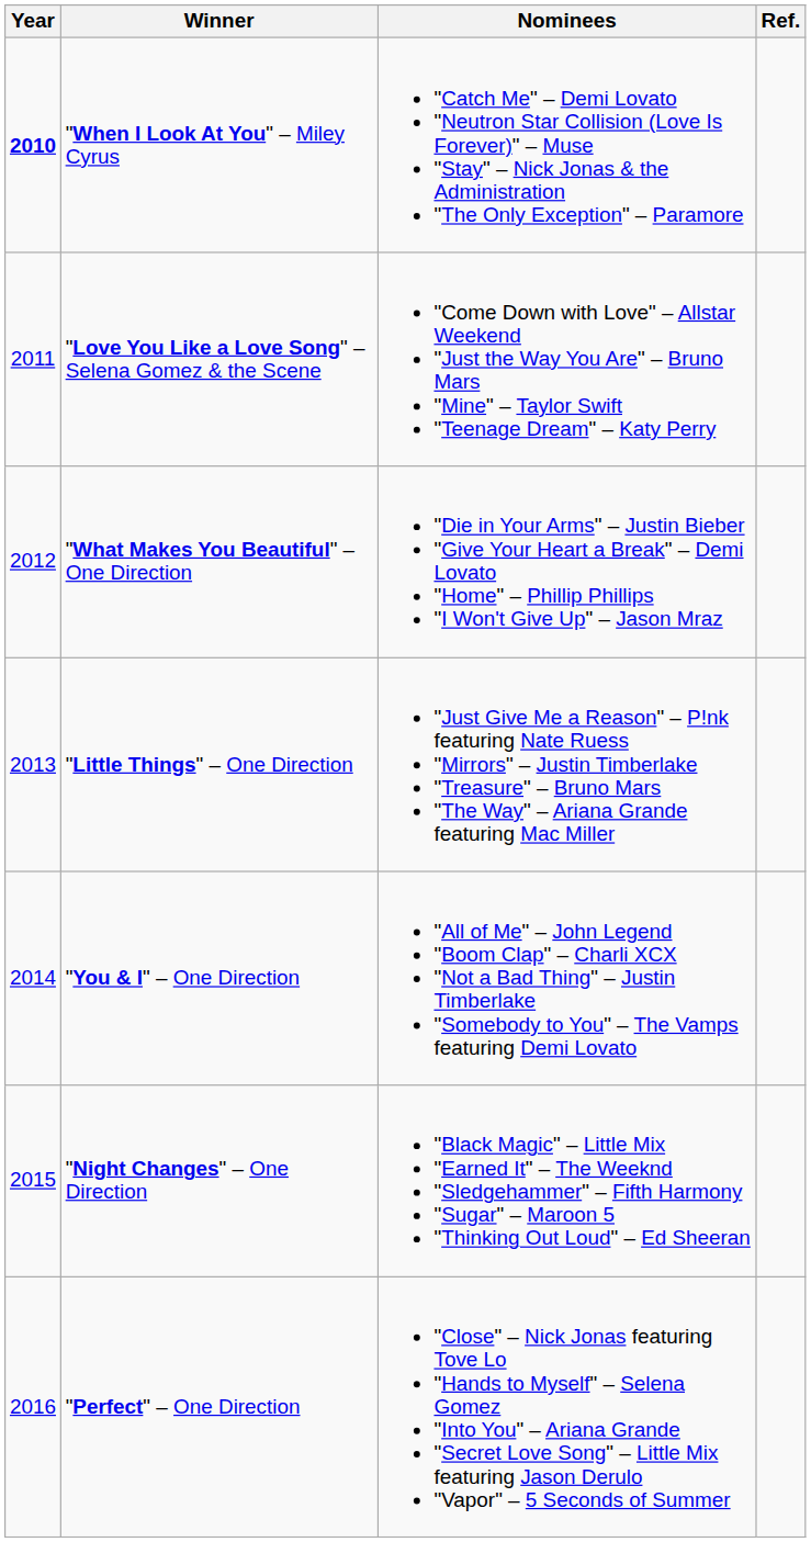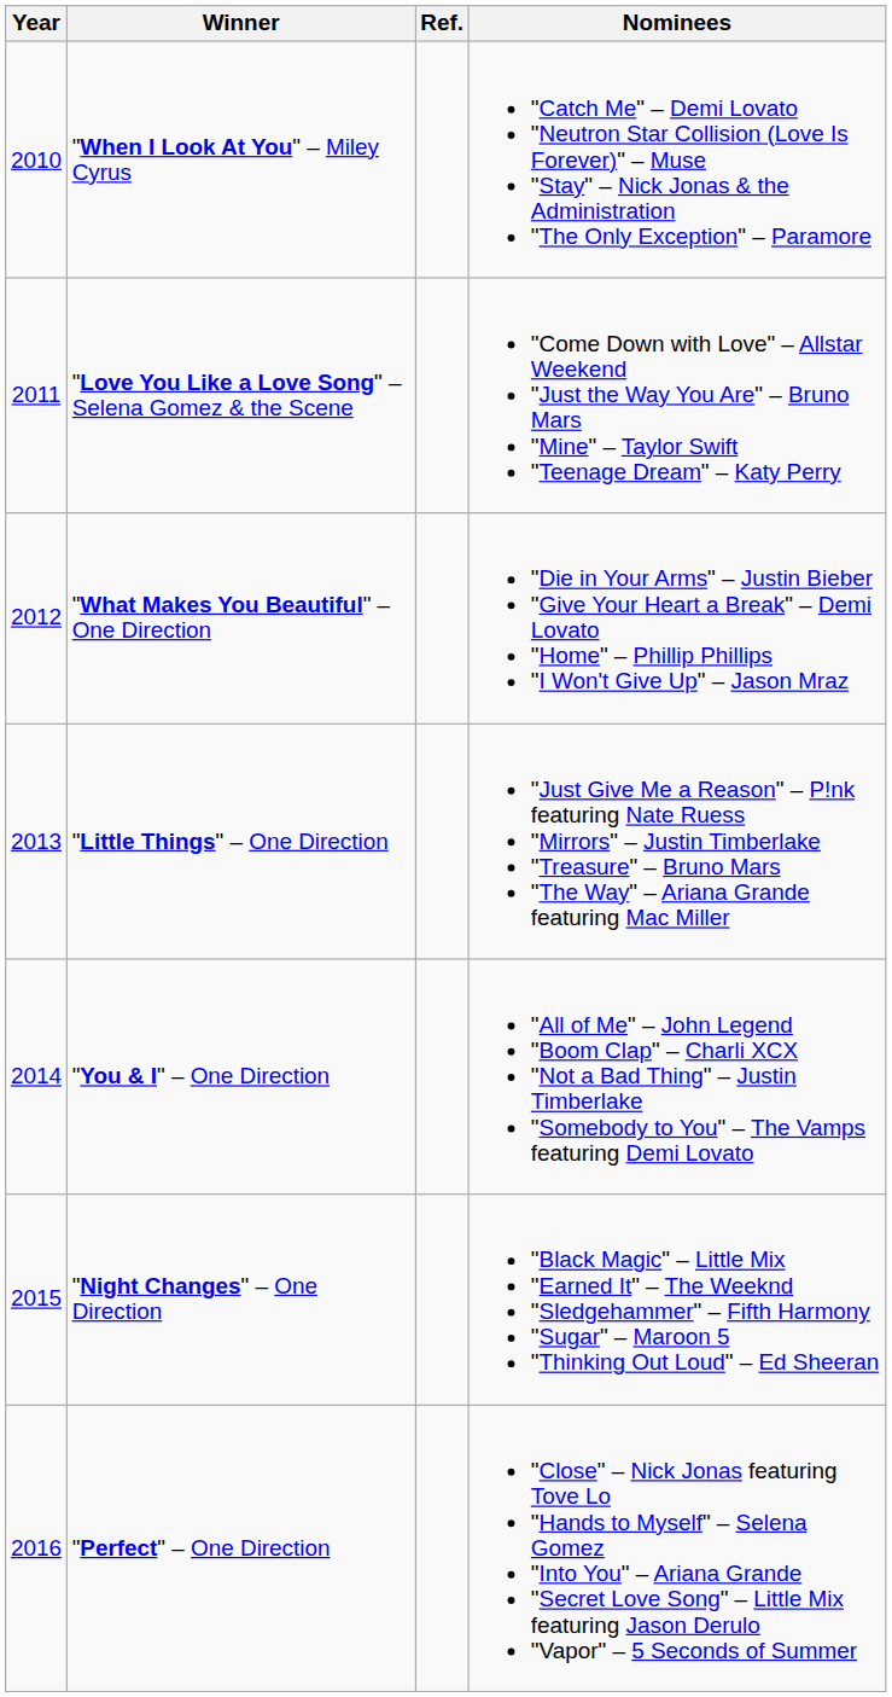columns swapped: Nominees <-> Ref.
"When I Look At You" – Miley Cyrus | Year: bold -> normal
